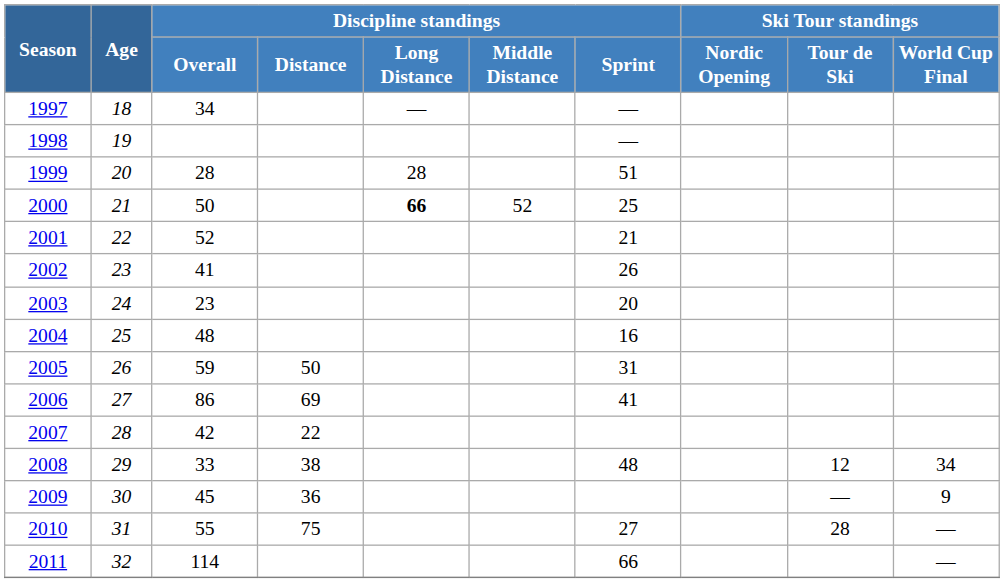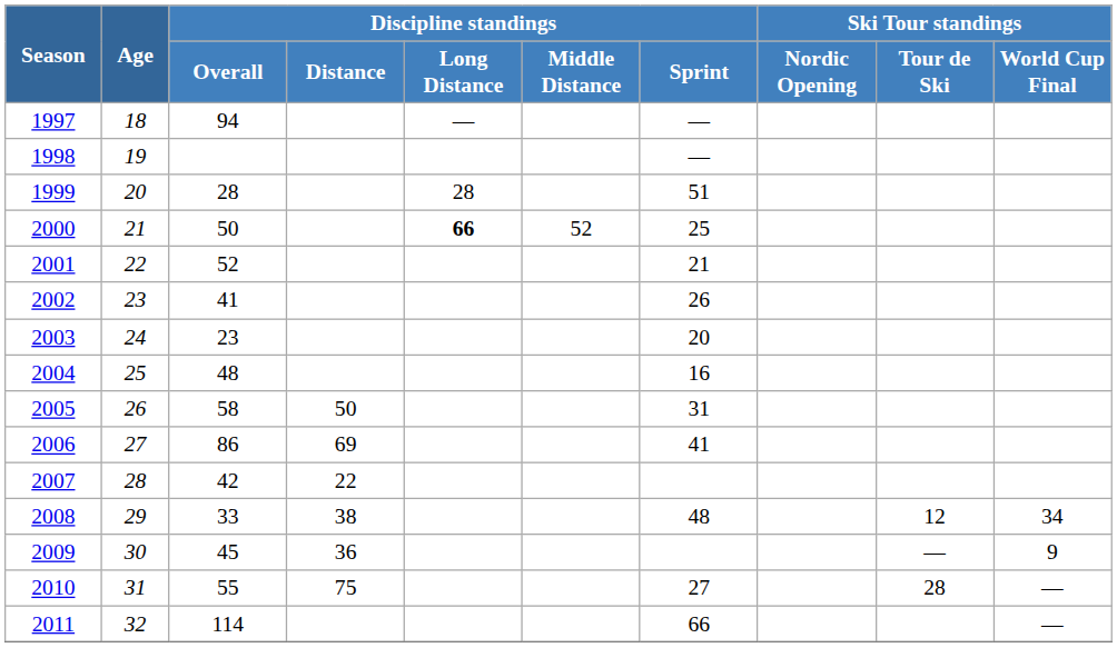1997 | Discipline standings / Overall: 34 -> 94
2005 | Discipline standings / Overall: 59 -> 58
